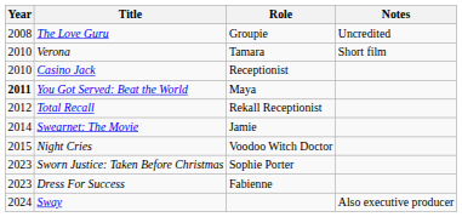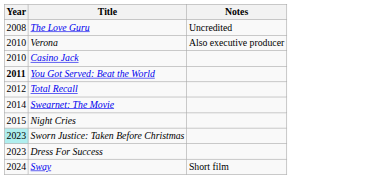- column: Role | Groupie | Tamara | Receptionist | Maya | Rekall Receptionist | Jamie | Voodoo Witch Doctor | Sophie Porter | Fabienne
Verona | Notes: Short film -> Also executive producer
Sworn Justice: Taken Before Christmas | Year: no background -> paleturquoise background
Sway | Notes: Also executive producer -> Short film
